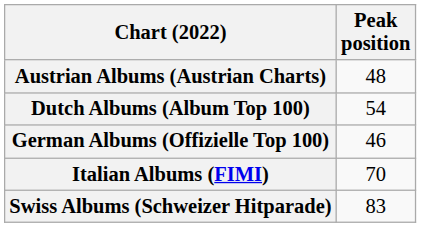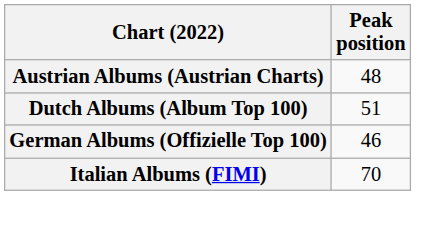Dutch Albums (Album Top 100) | Peak position: 54 -> 51
- row: Swiss Albums (Schweizer Hitparade) | 83
